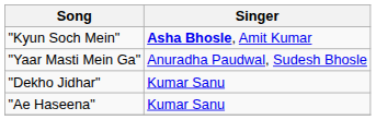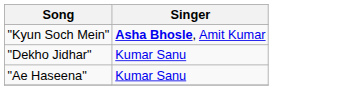- row: "Yaar Masti Mein Ga" | Anuradha Paudwal, Sudesh Bhosle
